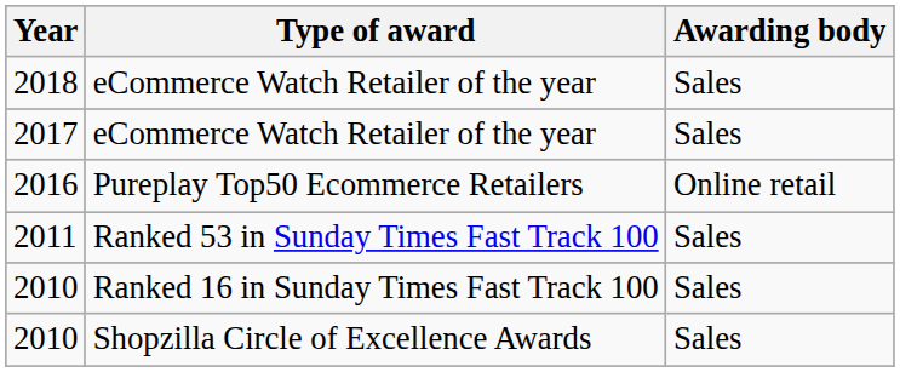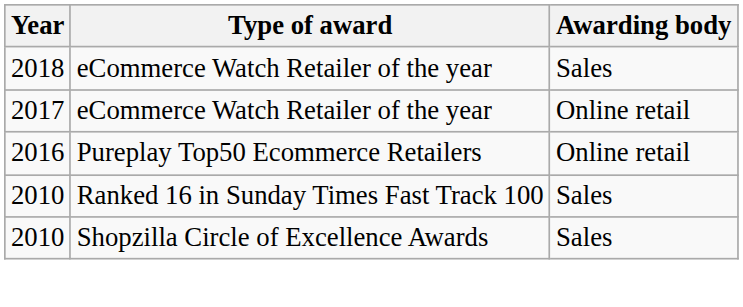2017 | Awarding body: Sales -> Online retail
- row: 2011 | Ranked 53 in Sunday Times Fast Track 100 | Sales
